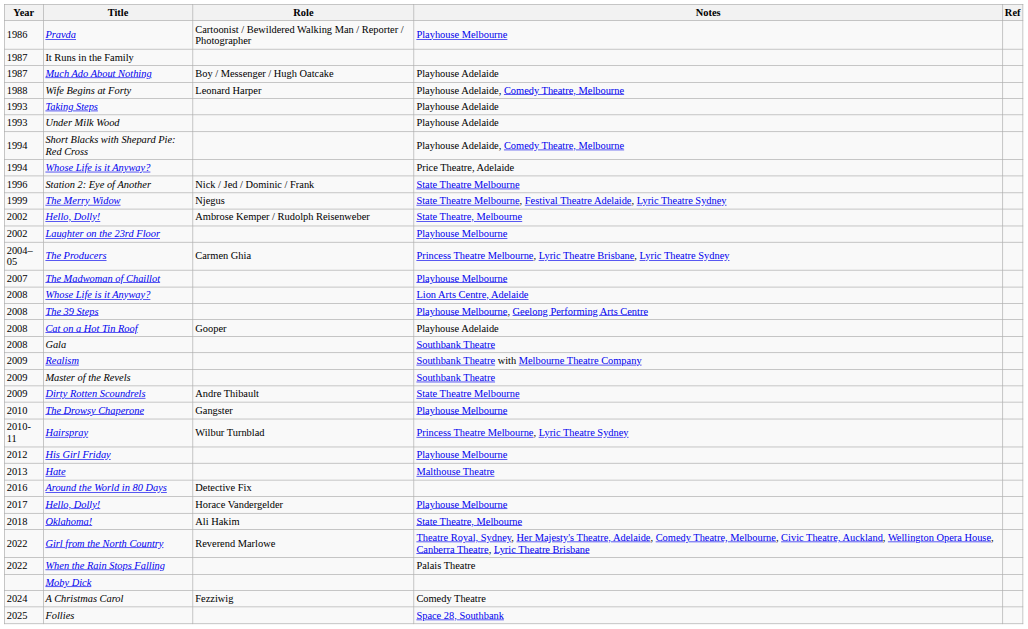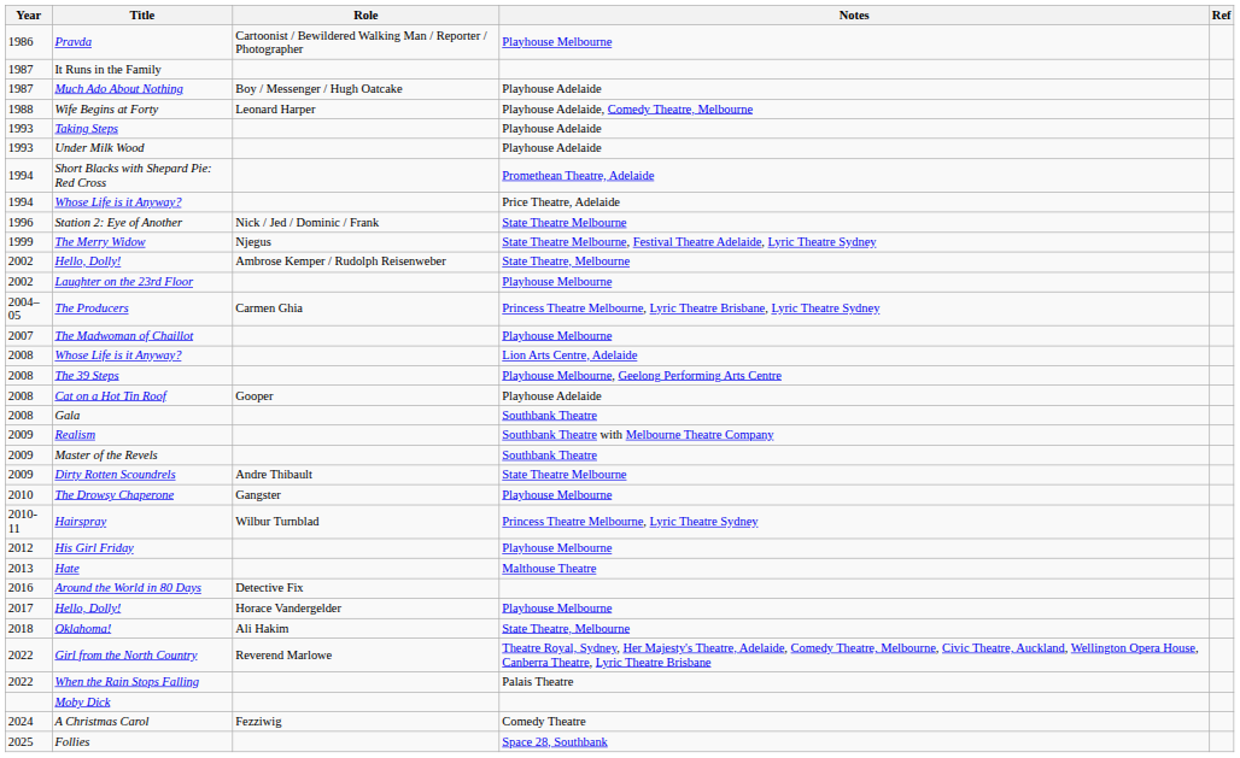Short Blacks with Shepard Pie: Red Cross | Notes: Playhouse Adelaide, Comedy Theatre, Melbourne -> Promethean Theatre, Adelaide
